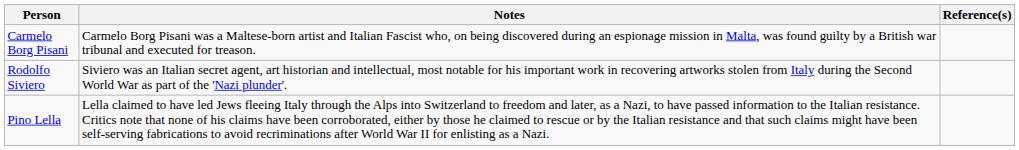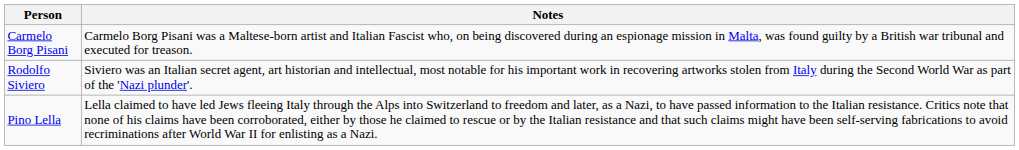- column: Reference(s)
